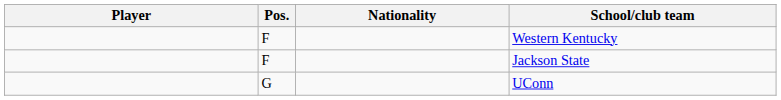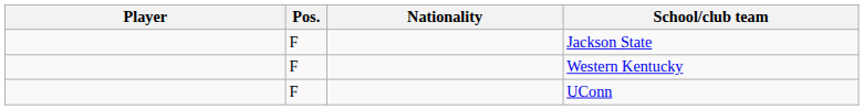rows swapped: Jackson State <-> Western Kentucky
UConn | Pos.: G -> F
